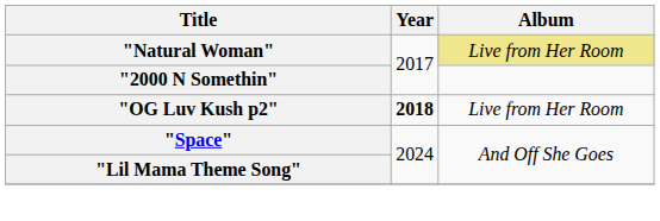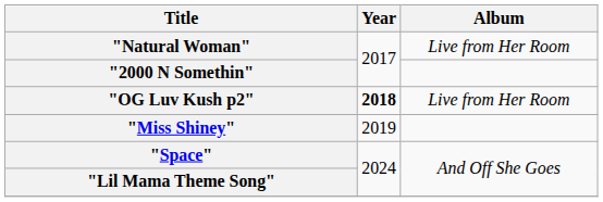"Natural Woman" | Album: khaki background -> no background
+ row: "Miss Shiney" | 2019
